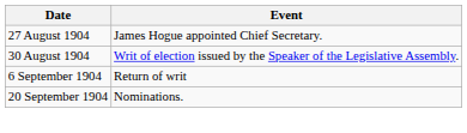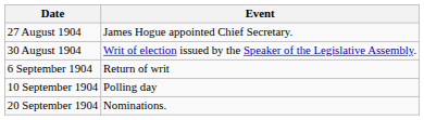+ row: 10 September 1904 | Polling day
